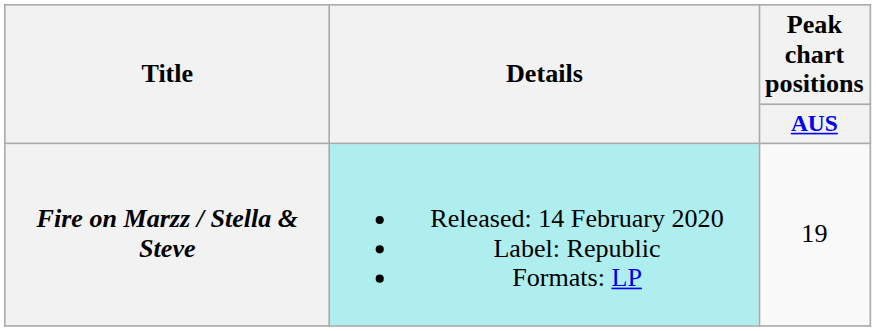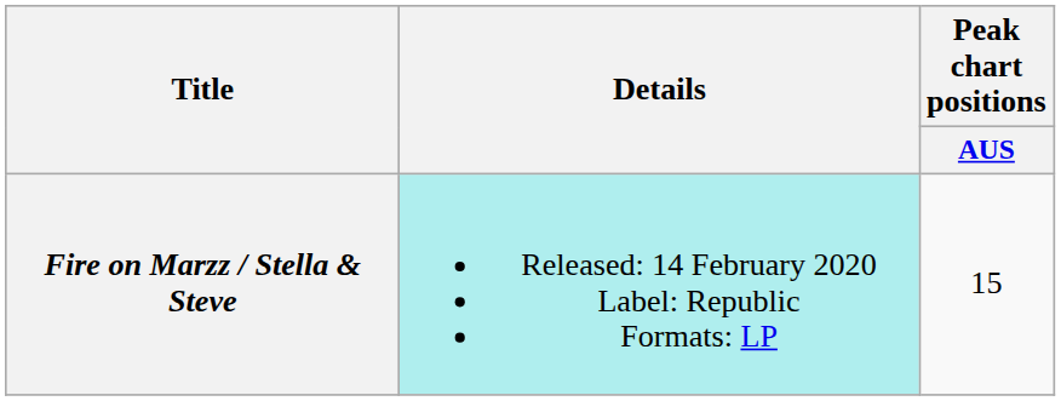Fire on Marzz / Stella & Steve | Peak chart positions / AUS: 19 -> 15
